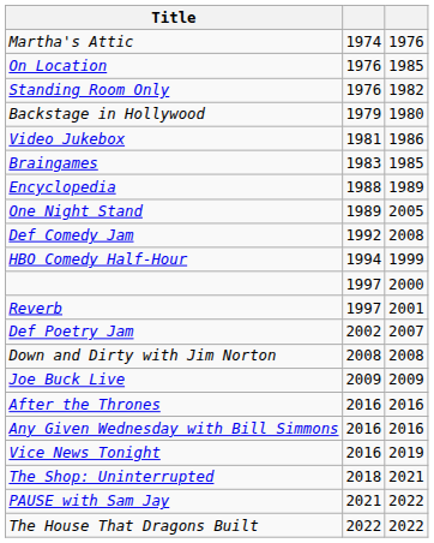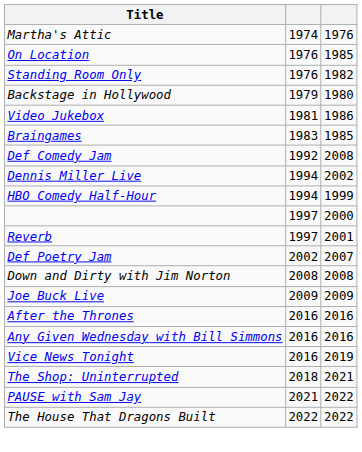- row: Encyclopedia | 1988 | 1989
- row: One Night Stand | 1989 | 2005
+ row: Dennis Miller Live | 1994 | 2002
